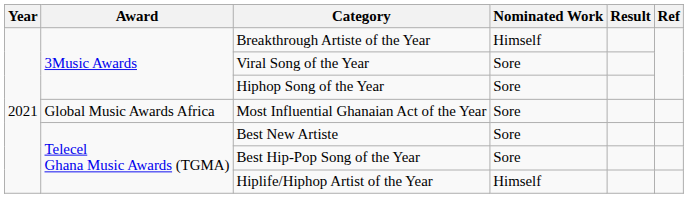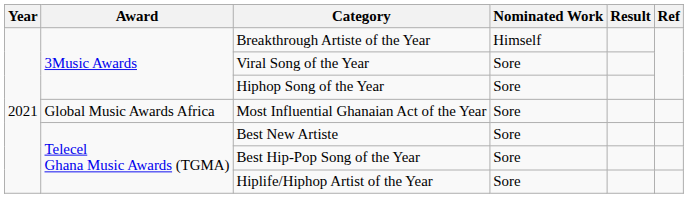Hiplife/Hiphop Artist of the Year | Nominated Work: Himself -> Sore
